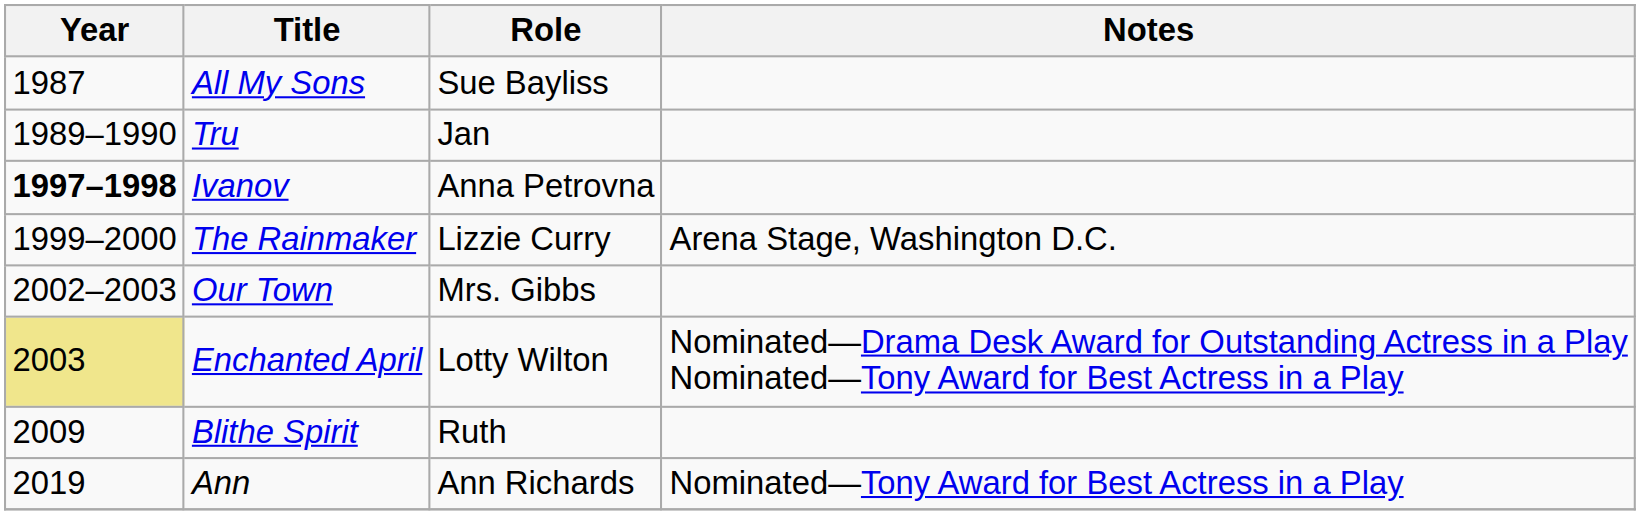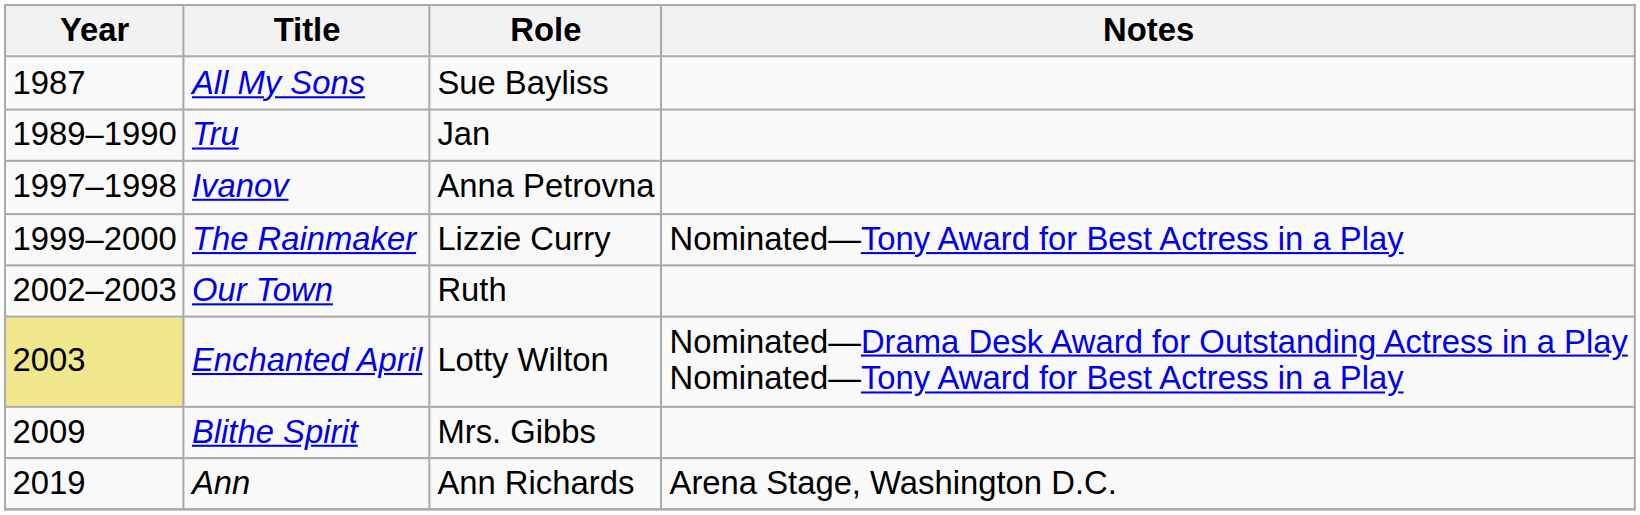Ivanov | Year: bold -> normal
The Rainmaker | Notes: Arena Stage, Washington D.C. -> Nominated—Tony Award for Best Actress in a Play
Our Town | Role: Mrs. Gibbs -> Ruth
Blithe Spirit | Role: Ruth -> Mrs. Gibbs
Ann | Notes: Nominated—Tony Award for Best Actress in a Play -> Arena Stage, Washington D.C.
